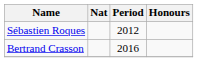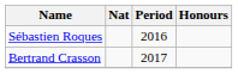Sébastien Roques | Period: 2012 -> 2016
Bertrand Crasson | Period: 2016 -> 2017
